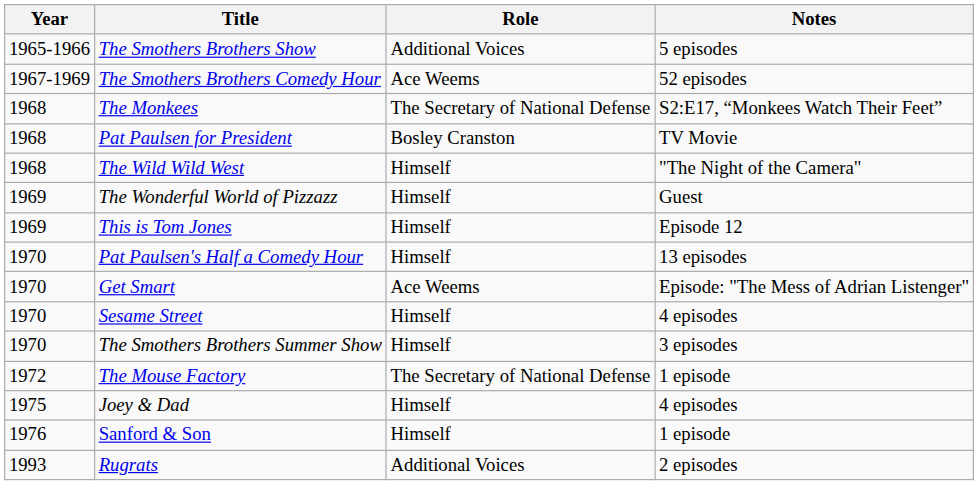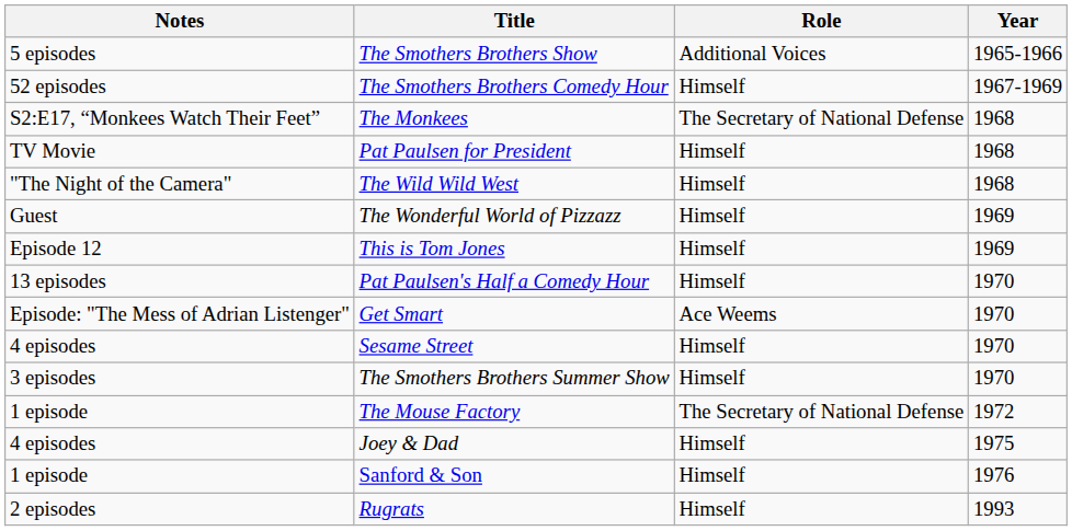columns swapped: Year <-> Notes
The Smothers Brothers Comedy Hour | Role: Ace Weems -> Himself
Pat Paulsen for President | Role: Bosley Cranston -> Himself
Rugrats | Role: Additional Voices -> Himself
